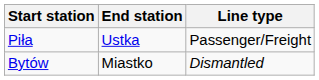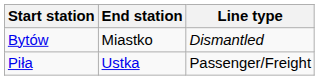rows swapped: Bytów <-> Piła
